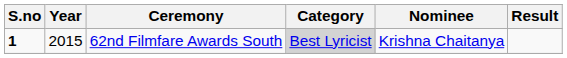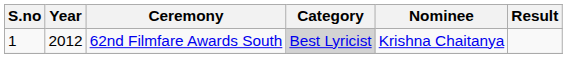62nd Filmfare Awards South | S.no: bold -> normal
62nd Filmfare Awards South | Year: 2015 -> 2012
